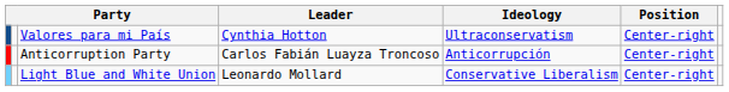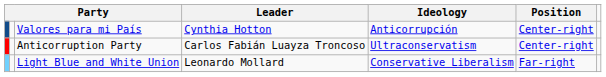Valores para mi País | Ideology: Ultraconservatism -> Anticorrupción
Anticorruption Party | Ideology: Anticorrupción -> Ultraconservatism
Light Blue and White Union | Position: Center-right -> Far-right
